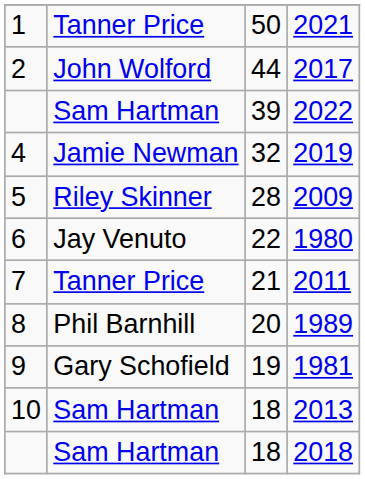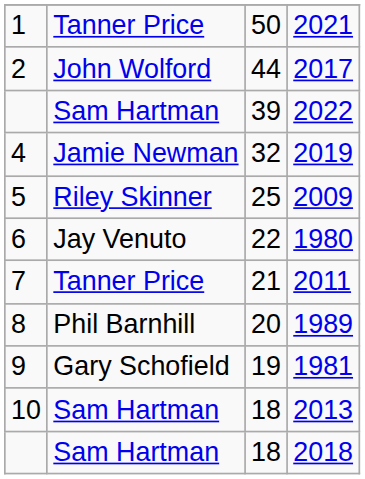2009 | column 3: 28 -> 25
